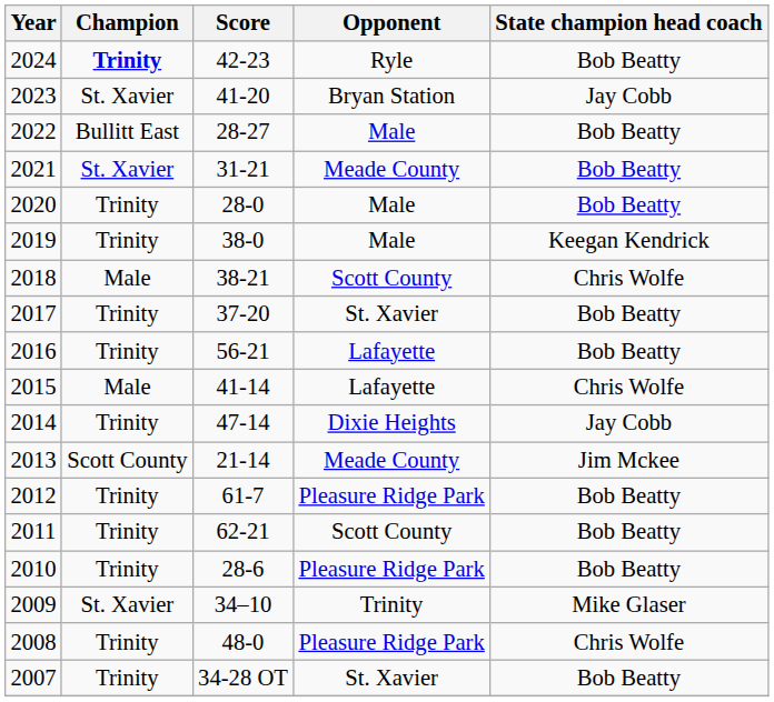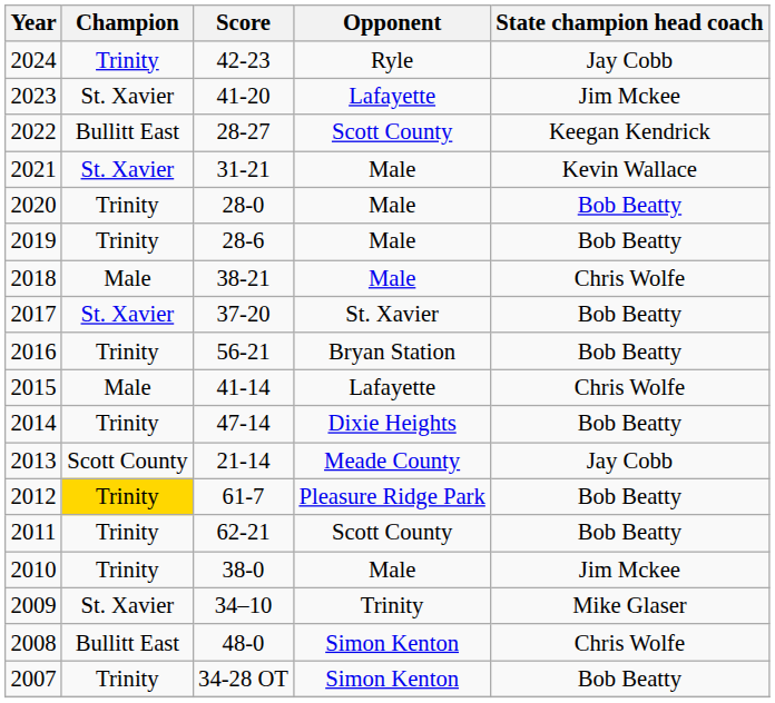2024 | Champion: bold -> normal
2024 | State champion head coach: Bob Beatty -> Jay Cobb
2023 | Opponent: Bryan Station -> Lafayette
2023 | State champion head coach: Jay Cobb -> Jim Mckee
2022 | Opponent: Male -> Scott County
2022 | State champion head coach: Bob Beatty -> Keegan Kendrick
2021 | Opponent: Meade County -> Male
2021 | State champion head coach: Bob Beatty -> Kevin Wallace
2019 | Score: 38-0 -> 28-6
2019 | State champion head coach: Keegan Kendrick -> Bob Beatty
2018 | Opponent: Scott County -> Male
2017 | Champion: Trinity -> St. Xavier
2016 | Opponent: Lafayette -> Bryan Station
2014 | State champion head coach: Jay Cobb -> Bob Beatty
2013 | State champion head coach: Jim Mckee -> Jay Cobb
2012 | Champion: no background -> gold background
2010 | Score: 28-6 -> 38-0
2010 | Opponent: Pleasure Ridge Park -> Male
2010 | State champion head coach: Bob Beatty -> Jim Mckee
2008 | Champion: Trinity -> Bullitt East
2008 | Opponent: Pleasure Ridge Park -> Simon Kenton
2007 | Opponent: St. Xavier -> Simon Kenton
